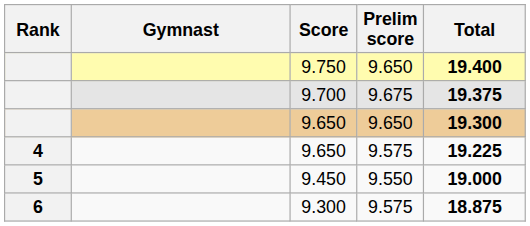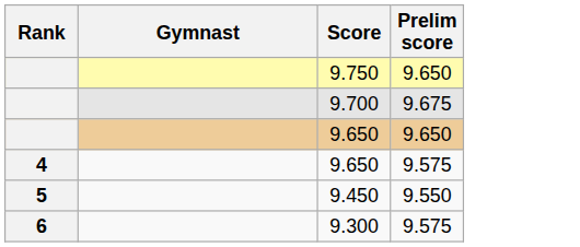- column: Total | 19.400 | 19.375 | 19.300 | 19.225 | 19.000 | 18.875
